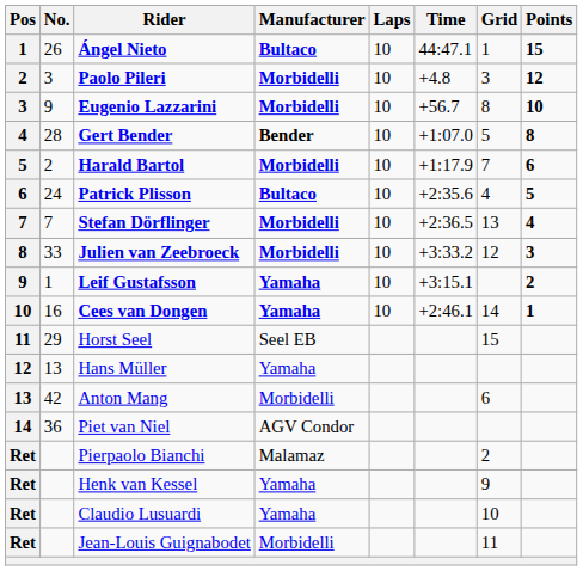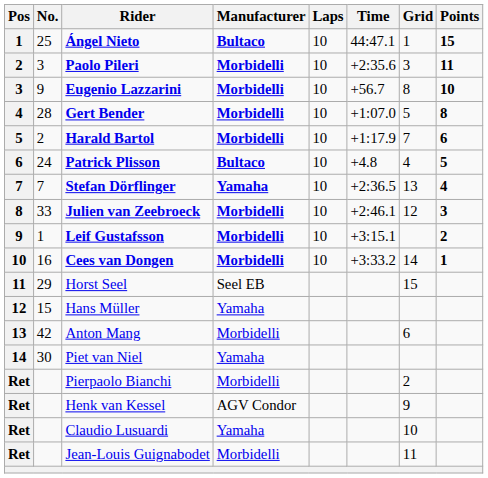Ángel Nieto | No.: 26 -> 25
Paolo Pileri | Time: +4.8 -> +2:35.6
Paolo Pileri | Points: 12 -> 11
Gert Bender | Manufacturer: Bender -> Morbidelli
Patrick Plisson | Time: +2:35.6 -> +4.8
Stefan Dörflinger | Manufacturer: Morbidelli -> Yamaha
Julien van Zeebroeck | Time: +3:33.2 -> +2:46.1
Leif Gustafsson | Manufacturer: Yamaha -> Morbidelli
Cees van Dongen | Manufacturer: Yamaha -> Morbidelli
Cees van Dongen | Time: +2:46.1 -> +3:33.2
Hans Müller | No.: 13 -> 15
Piet van Niel | No.: 36 -> 30
Piet van Niel | Manufacturer: AGV Condor -> Yamaha
Pierpaolo Bianchi | Manufacturer: Malamaz -> Morbidelli
Henk van Kessel | Manufacturer: Yamaha -> AGV Condor
